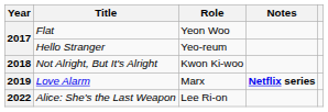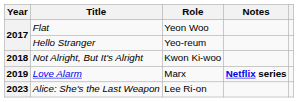Alice: She's the Last Weapon | Year: 2022 -> 2023
